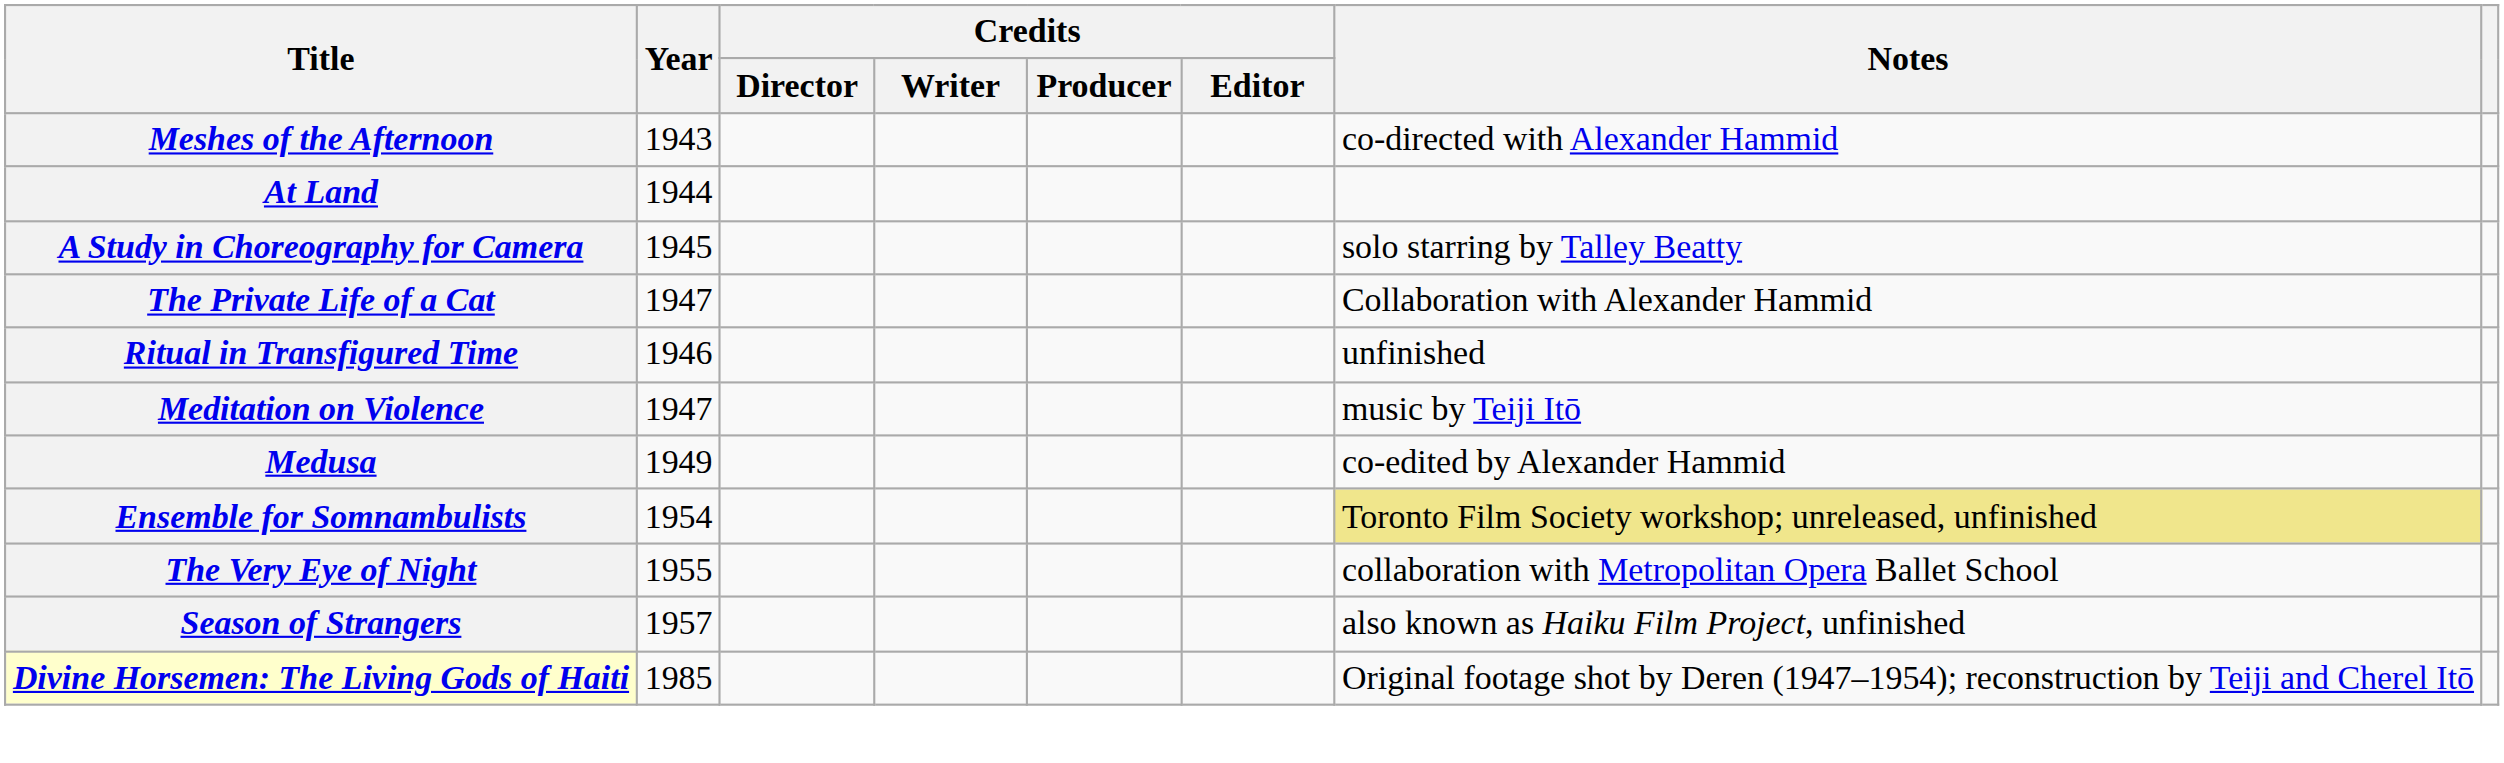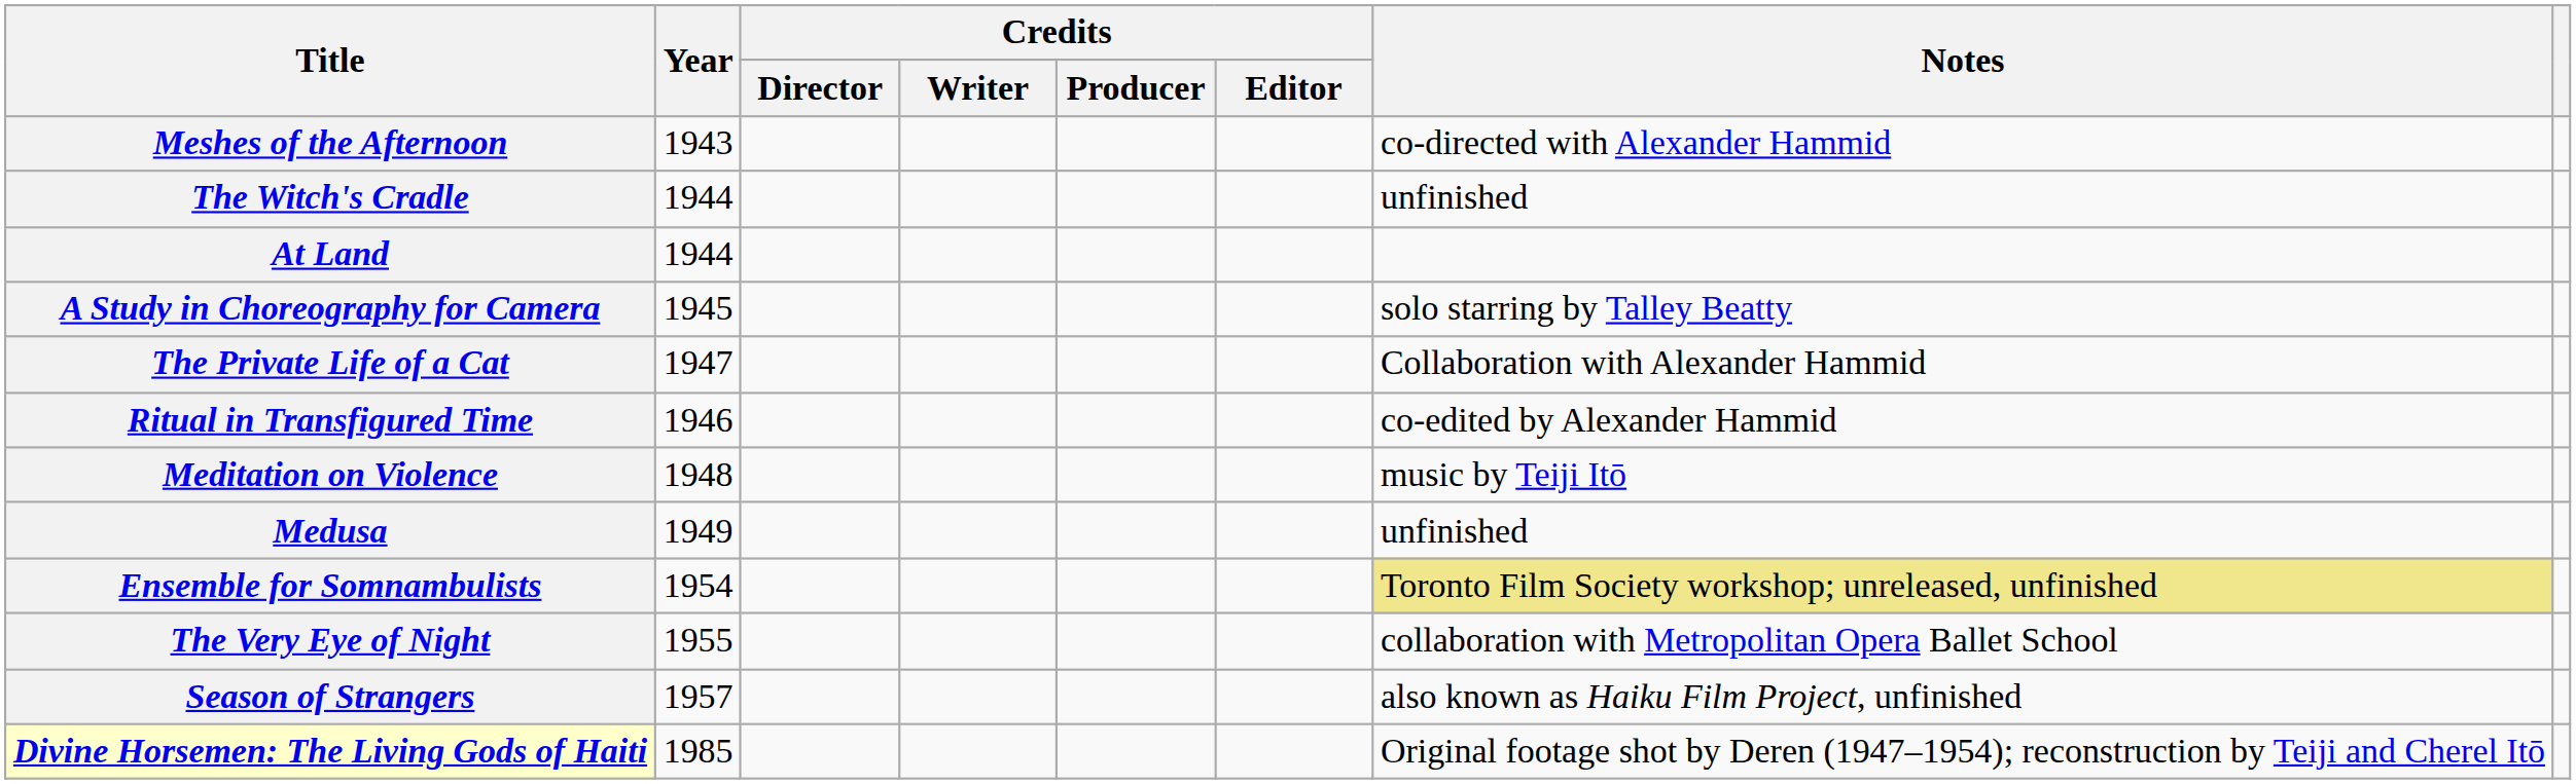+ row: The Witch's Cradle | 1944 | unfinished
Ritual in Transfigured Time | Notes: unfinished -> co-edited by Alexander Hammid
Meditation on Violence | Year: 1947 -> 1948
Medusa | Notes: co-edited by Alexander Hammid -> unfinished
